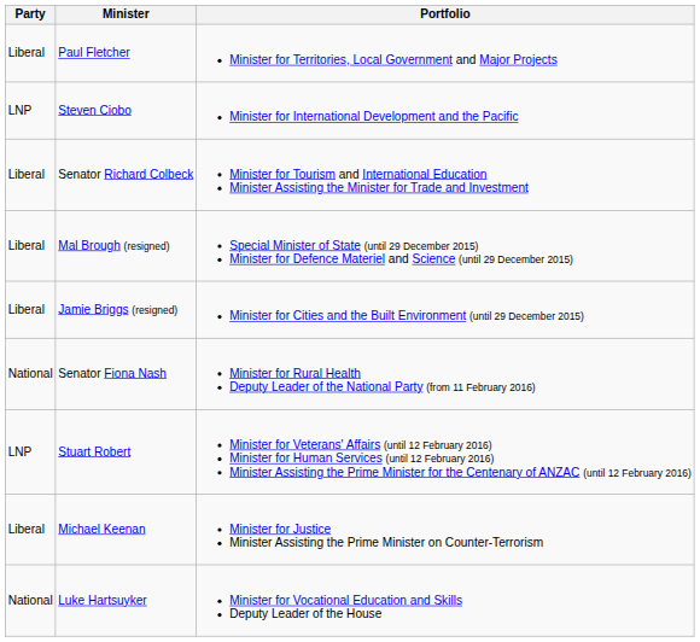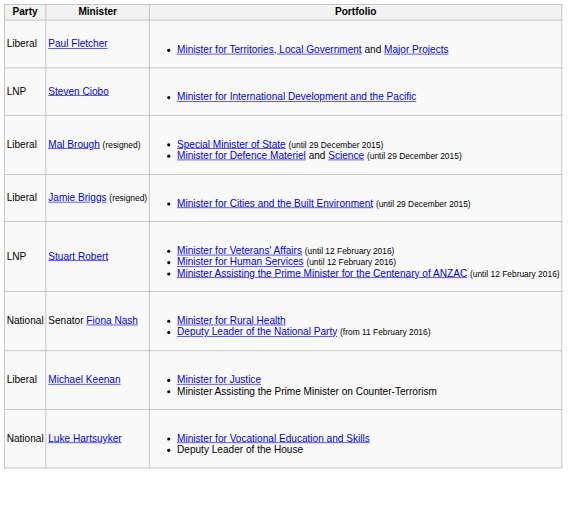- row: Liberal | Senator Richard Colbeck | Minister for Tourism and International Education Minister Assisting the Minister for Trade and Investment
rows swapped: Senator Fiona Nash <-> Stuart Robert
